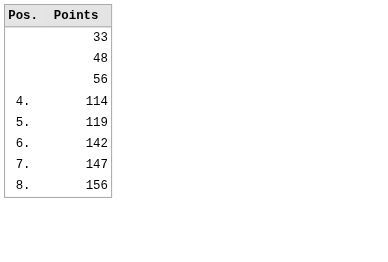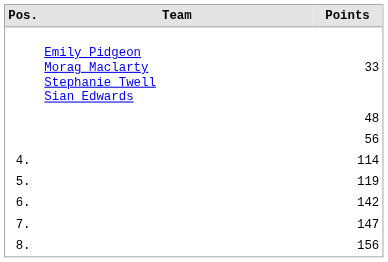+ column: Team | Emily Pidgeon Morag Maclarty Stephanie Twell Sian Edwards
